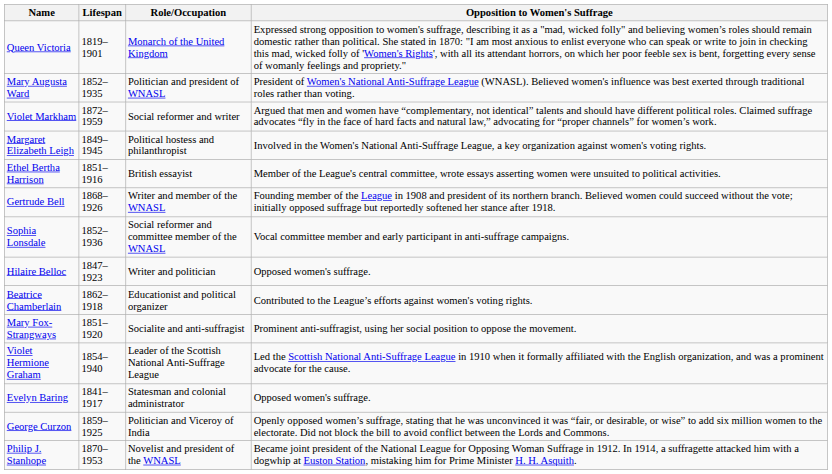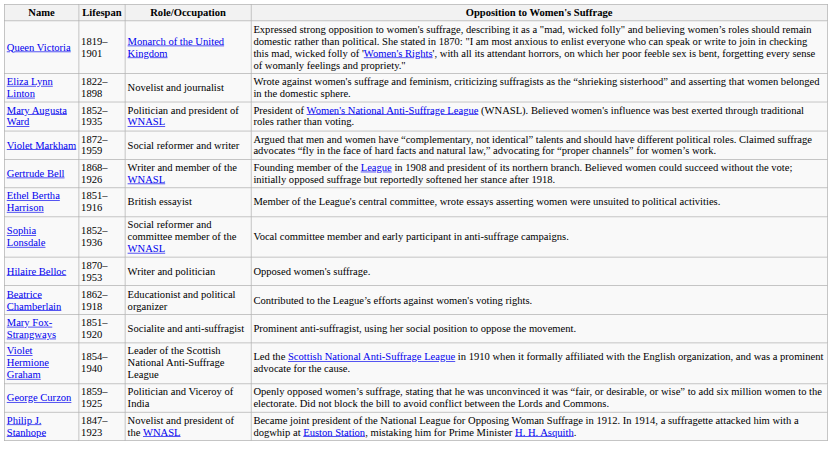+ row: Eliza Lynn Linton | 1822–1898 | Novelist and journalist | Wrote against women's suffrage and feminism, criticizing suffragists as the “shrieking sisterhood” and asserting that women belonged in the domestic sphere.
- row: Margaret Elizabeth Leigh | 1849–1945 | Political hostess and philanthropist | Involved in the Women's National Anti-Suffrage League, a key organization against women's voting rights.
rows swapped: Gertrude Bell <-> Ethel Bertha Harrison
Hilaire Belloc | Lifespan: 1847–1923 -> 1870–1953
- row: Evelyn Baring | 1841–1917 | Statesman and colonial administrator | Opposed women's suffrage.
Philip J. Stanhope | Lifespan: 1870–1953 -> 1847–1923
